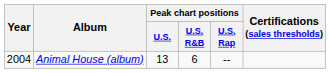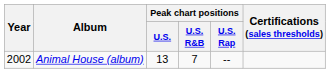Animal House (album) | Year: 2004 -> 2002
Animal House (album) | Peak chart positions / U.S. R&B: 6 -> 7
